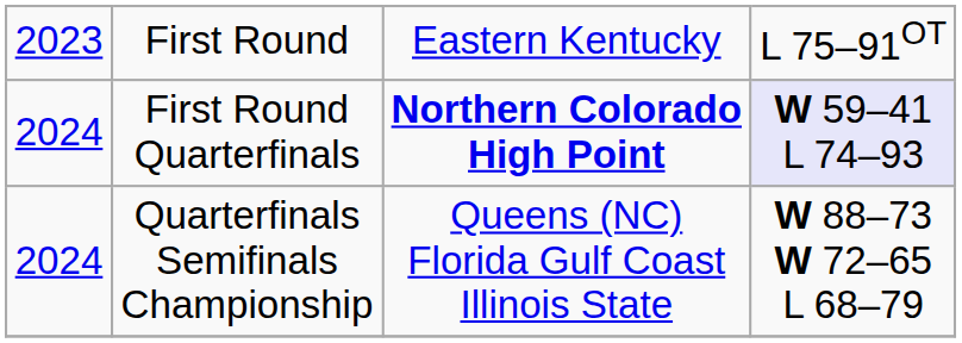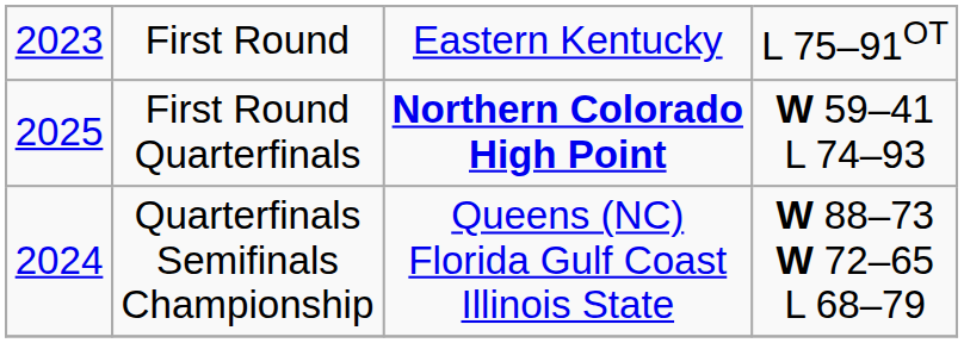First Round Quarterfinals | column 1: 2024 -> 2025
First Round Quarterfinals | column 4: lavender background -> no background
